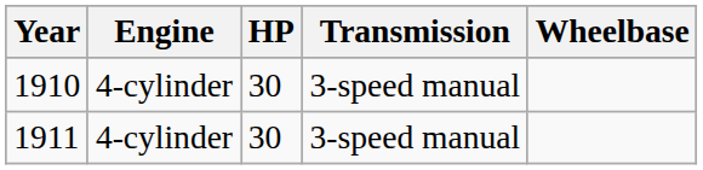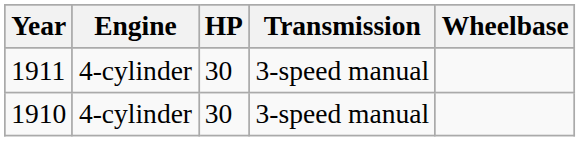rows swapped: 1910 <-> 1911
